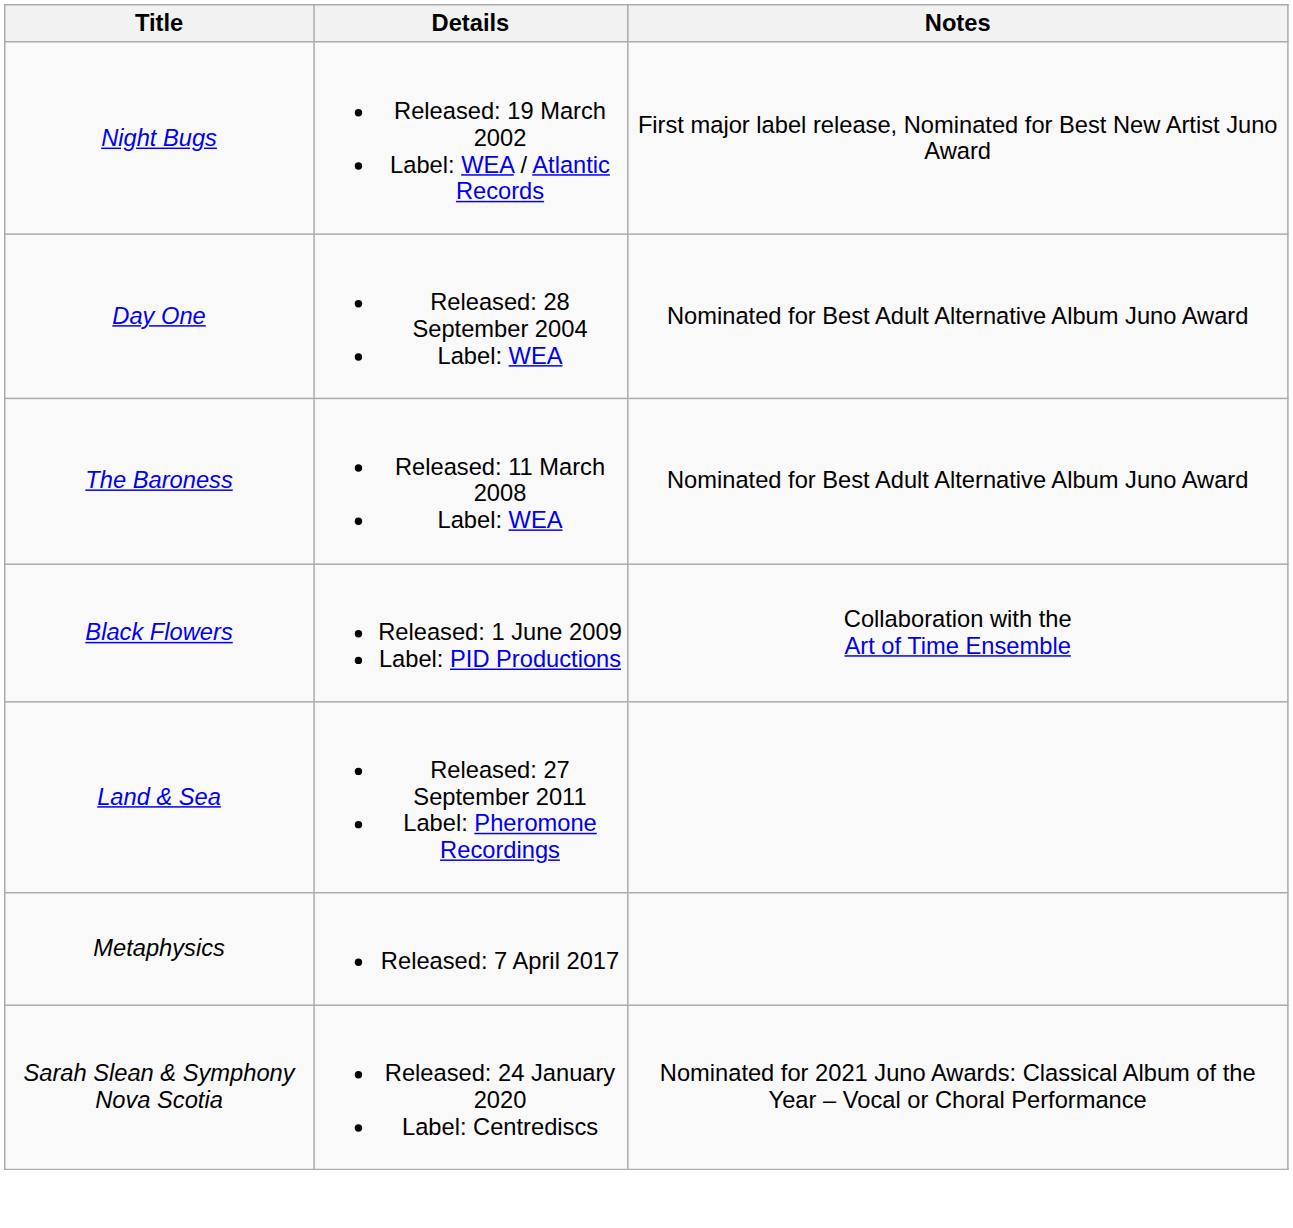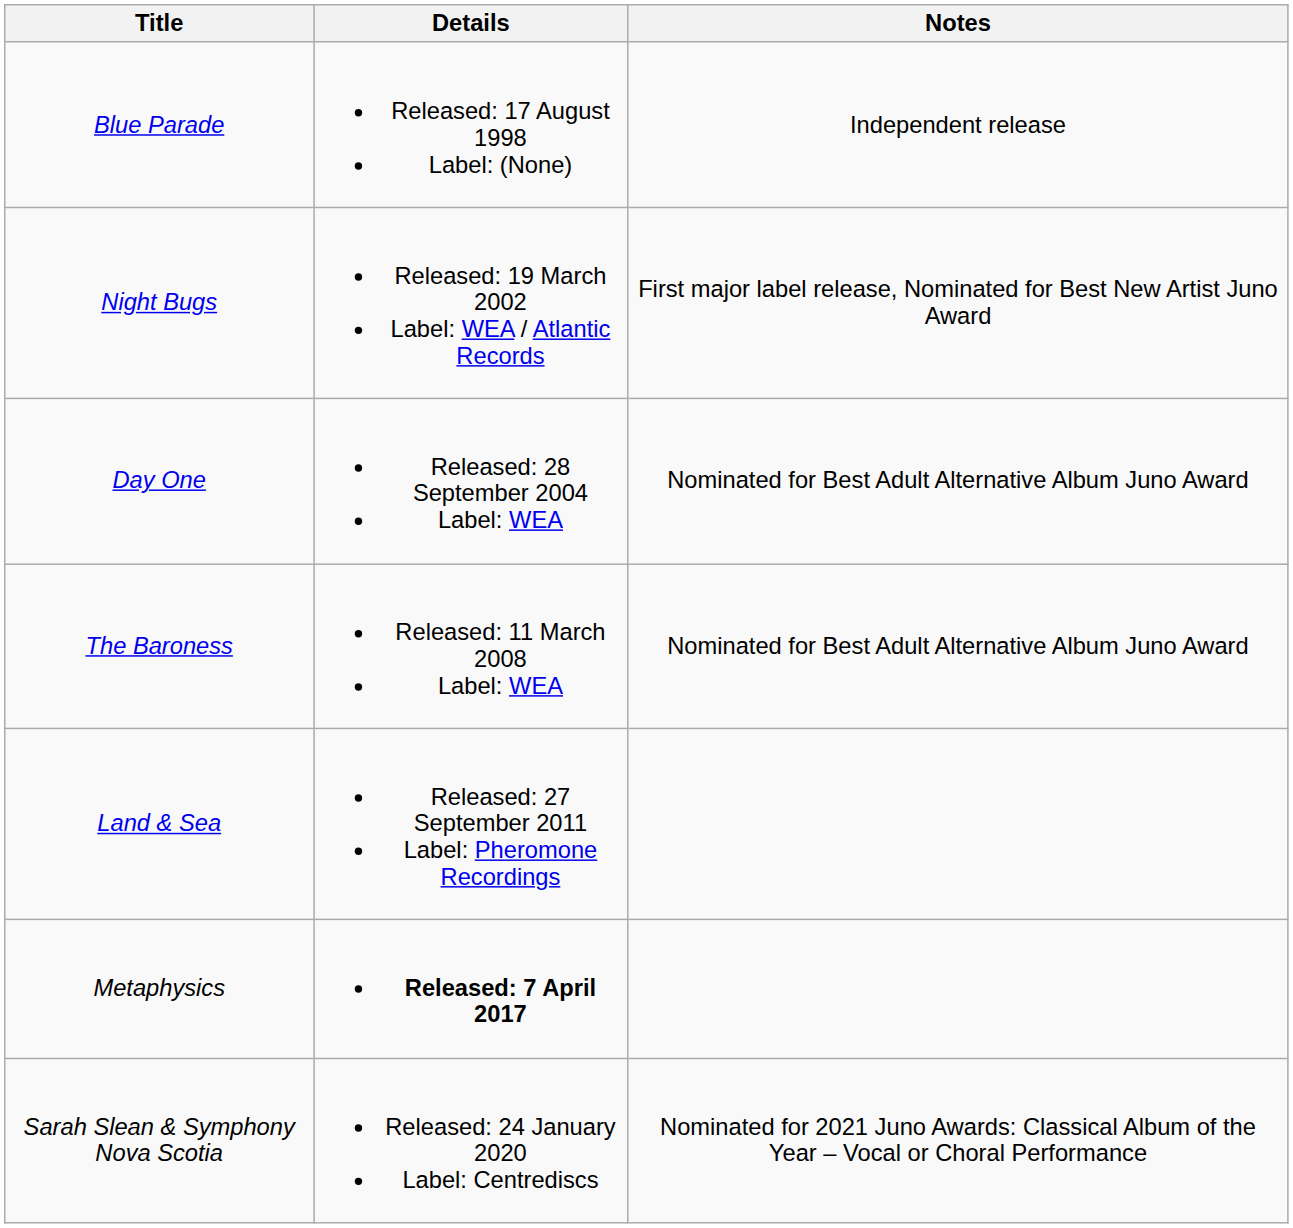+ row: Blue Parade | Released: 17 August 1998 Label: (None) | Independent release
- row: Black Flowers | Released: 1 June 2009 Label: PID Productions | Collaboration with the Art of Time Ensemble
Metaphysics | Details: normal -> bold
